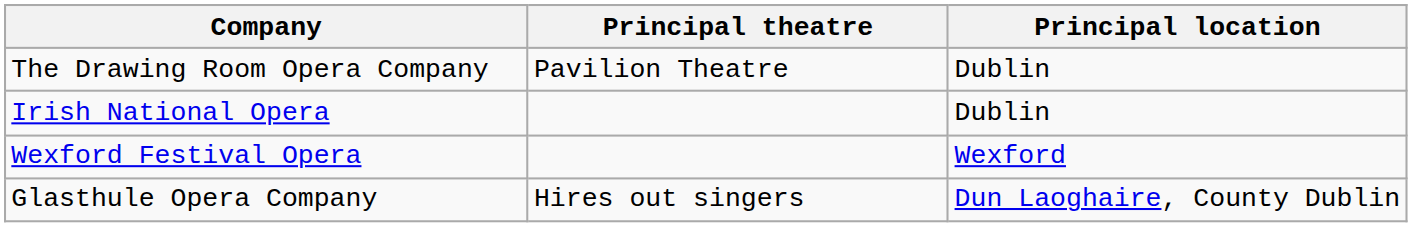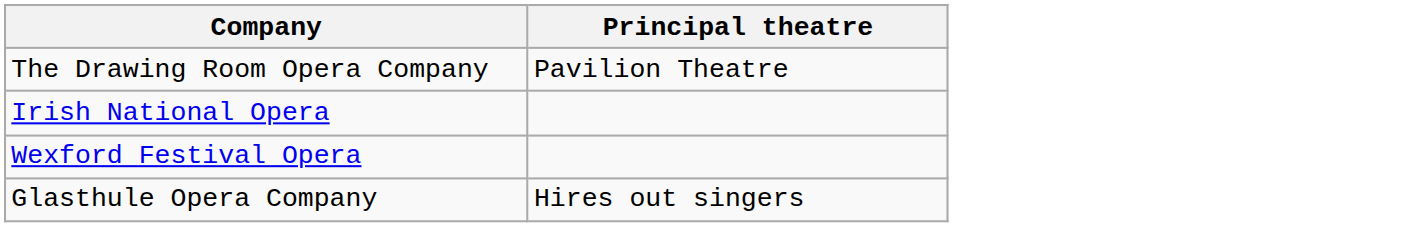- column: Principal location | Dublin | Dublin | Wexford | Dun Laoghaire, County Dublin
